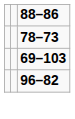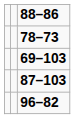+ row: 87–103
